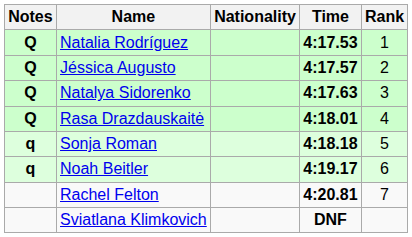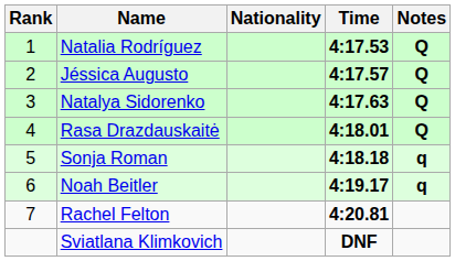columns swapped: Rank <-> Notes
